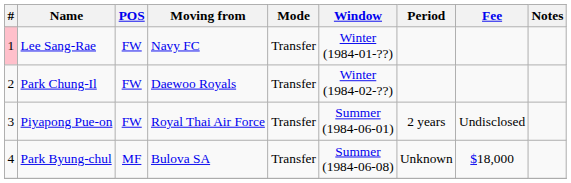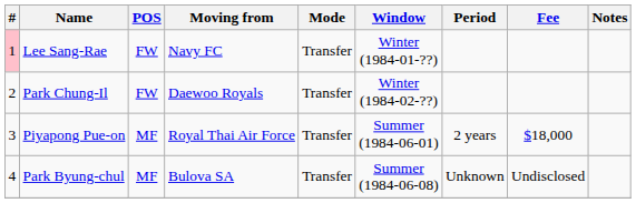Piyapong Pue-on | POS: FW -> MF
Piyapong Pue-on | Fee: Undisclosed -> $18,000
Park Byung-chul | Fee: $18,000 -> Undisclosed
